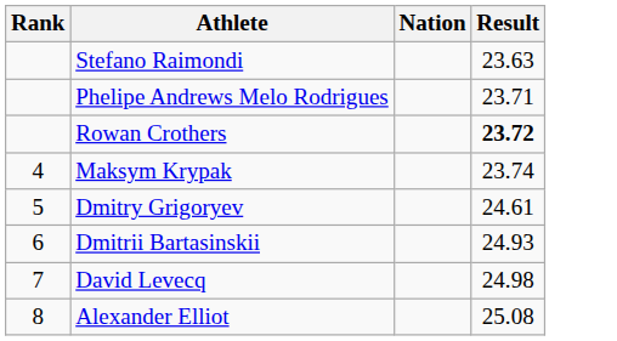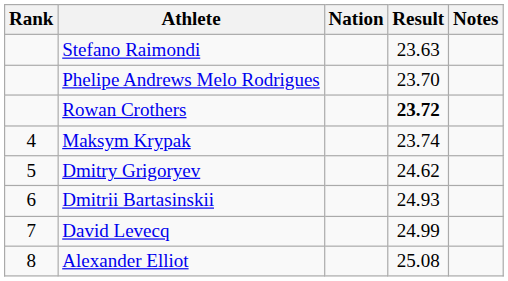+ column: Notes
Phelipe Andrews Melo Rodrigues | Result: 23.71 -> 23.70
Dmitry Grigoryev | Result: 24.61 -> 24.62
David Levecq | Result: 24.98 -> 24.99
